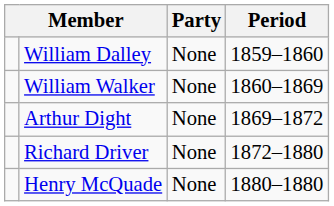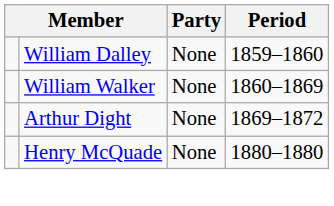- row: Richard Driver | None | 1872–1880
